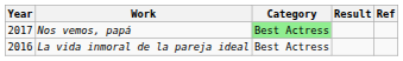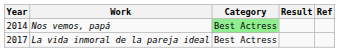Nos vemos, papá | Year: 2017 -> 2014
La vida inmoral de la pareja ideal | Year: 2016 -> 2017
